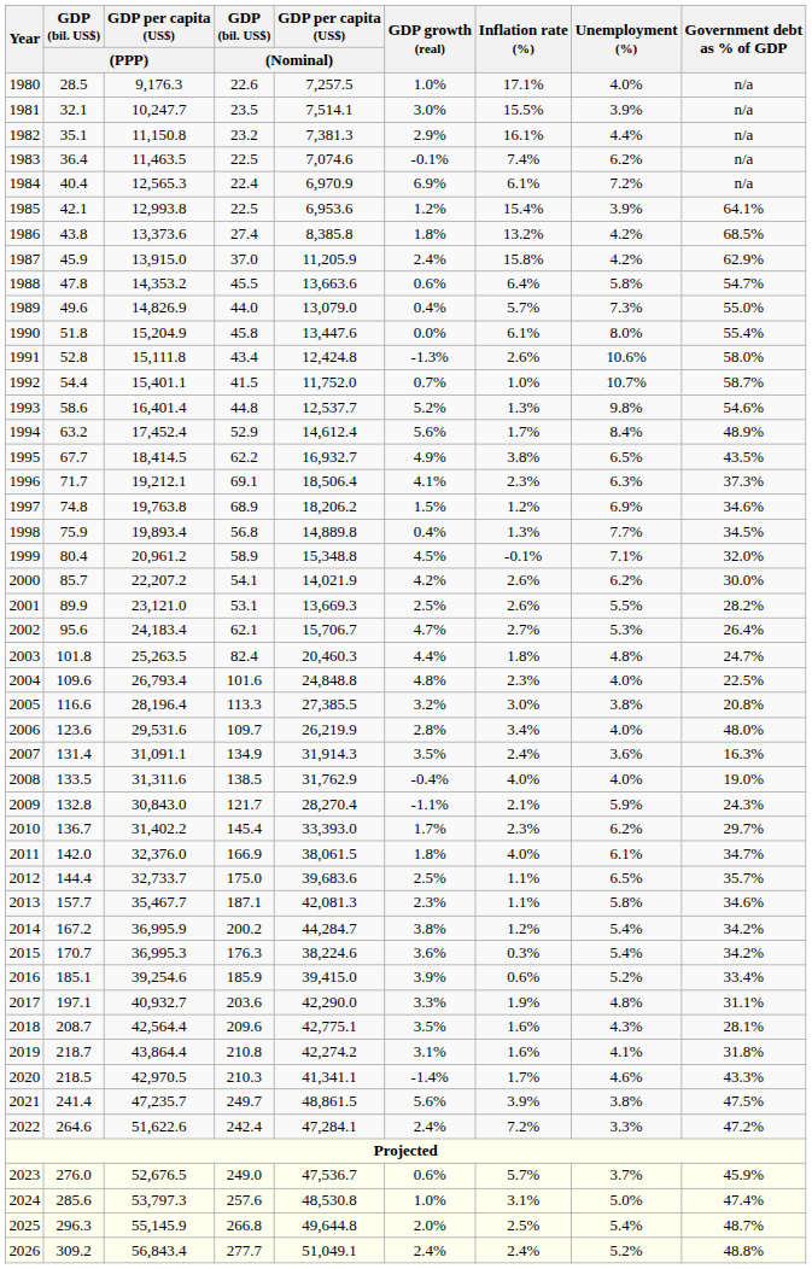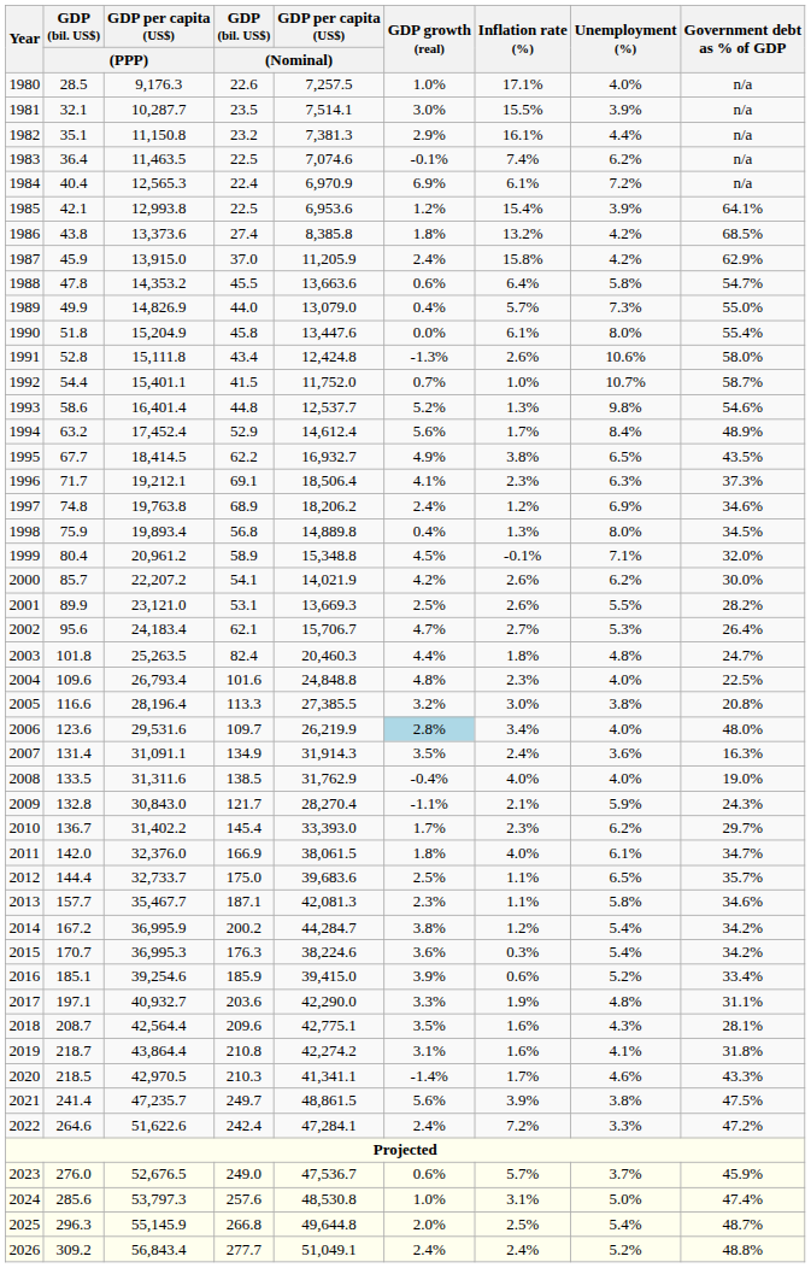1981 | GDP per capita (US$) / (PPP): 10,247.7 -> 10,287.7
1989 | GDP (bil. US$) / (PPP): 49.6 -> 49.9
1997 | GDP growth (real): 1.5% -> 2.4%
1998 | Unemployment (%): 7.7% -> 8.0%
2006 | GDP growth (real): no background -> lightblue background
